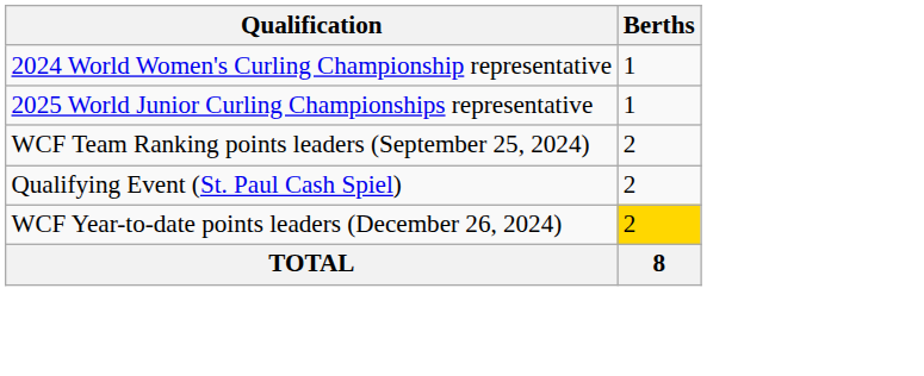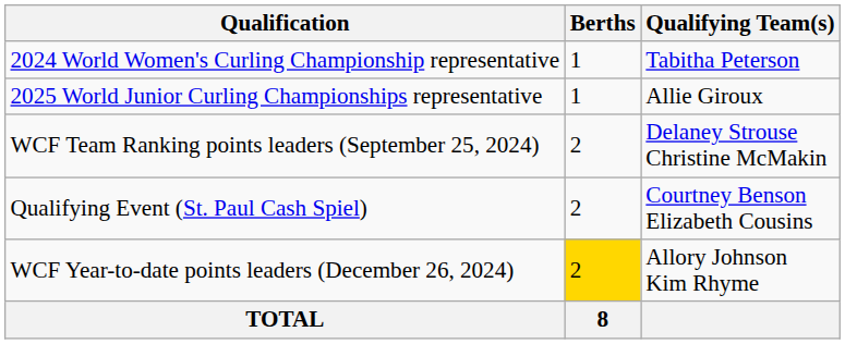+ column: Qualifying Team(s) | Tabitha Peterson | Allie Giroux | Delaney Strouse Christine McMakin | Courtney Benson Elizabeth Cousins | Allory Johnson Kim Rhyme
